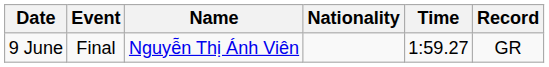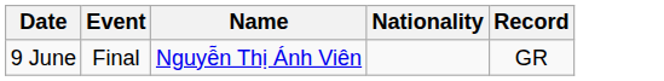- column: Time | 1:59.27
